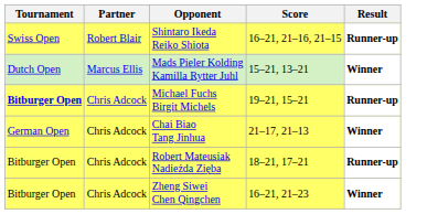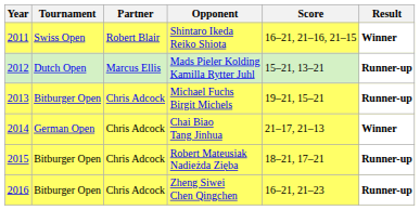+ column: Year | 2011 | 2012 | 2013 | 2014 | 2015 | 2016
Shintaro Ikeda Reiko Shiota | Result: Runner-up -> Winner
Mads Pieler Kolding Kamilla Rytter Juhl | Result: Winner -> Runner-up
Michael Fuchs Birgit Michels | Tournament: bold -> normal
Zheng Siwei Chen Qingchen | Result: Winner -> Runner-up
